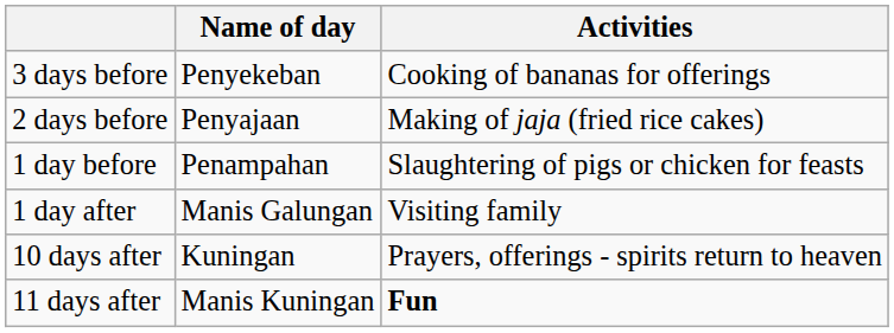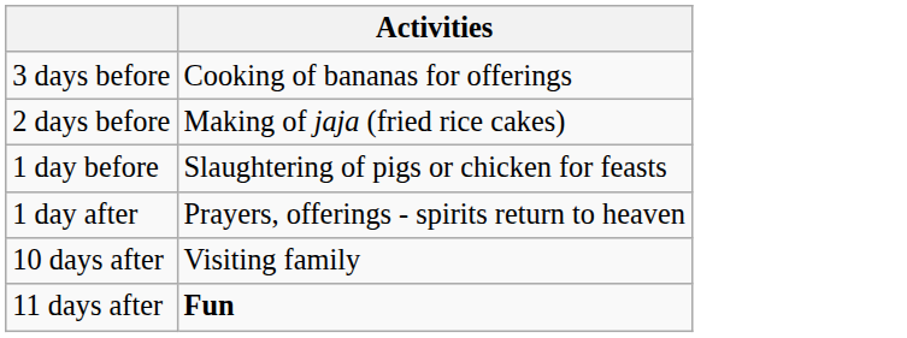- column: Name of day | Penyekeban | Penyajaan | Penampahan | Manis Galungan | Kuningan | Manis Kuningan
1 day after | Activities: Visiting family -> Prayers, offerings - spirits return to heaven
10 days after | Activities: Prayers, offerings - spirits return to heaven -> Visiting family
